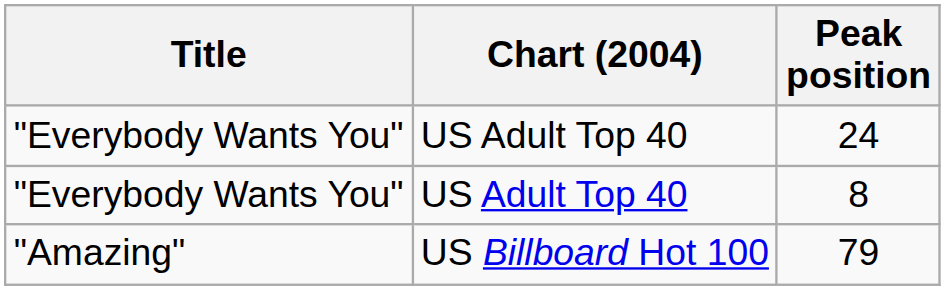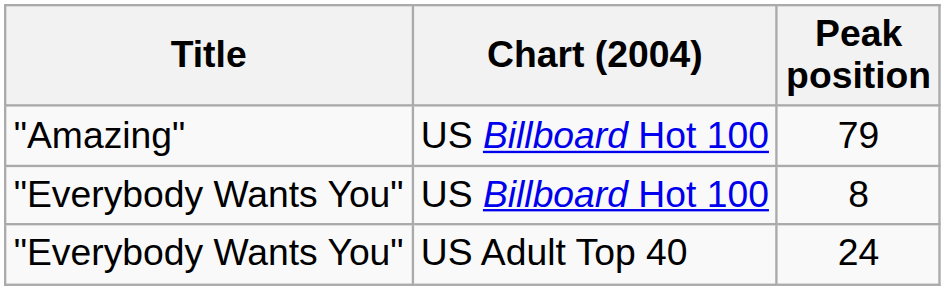rows swapped: 79 <-> 24
8 | Chart (2004): US Adult Top 40 -> US Billboard Hot 100
